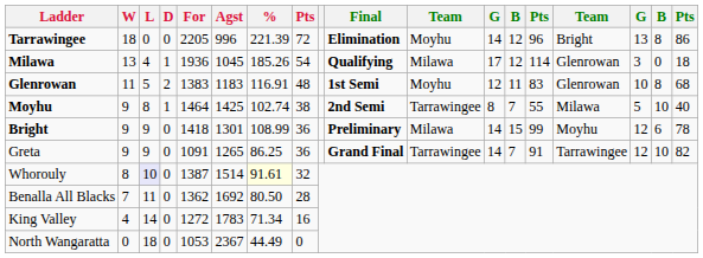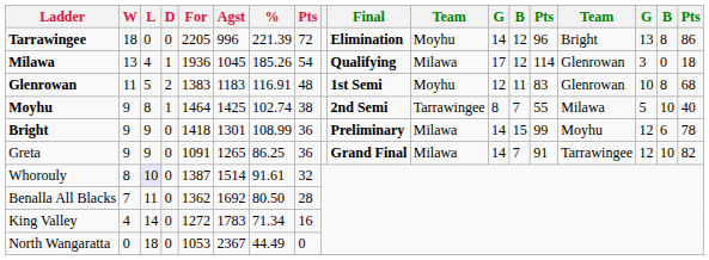Greta | column 11: Tarrawingee -> Milawa
Whorouly | %: lightyellow background -> no background
